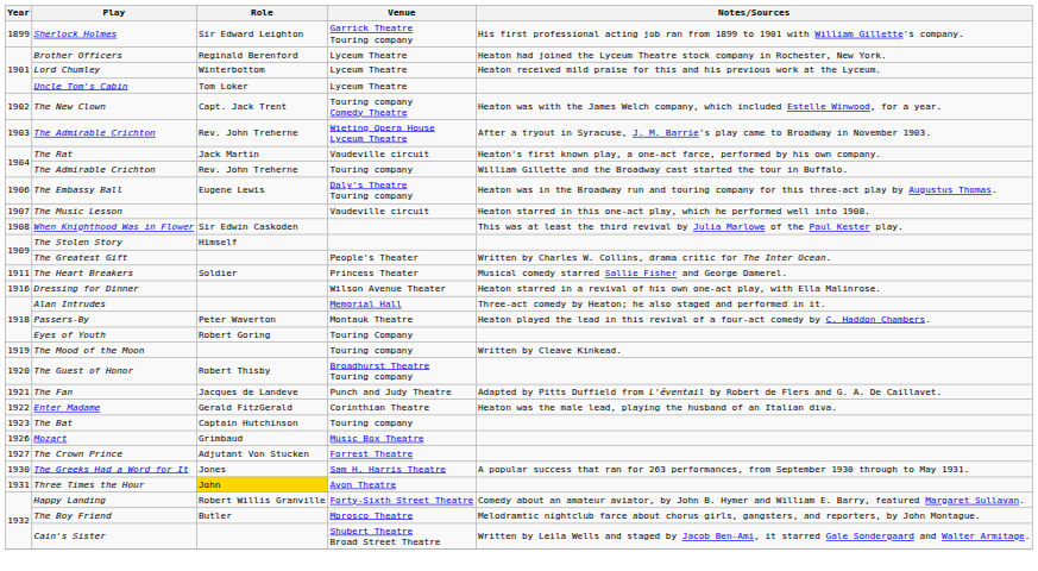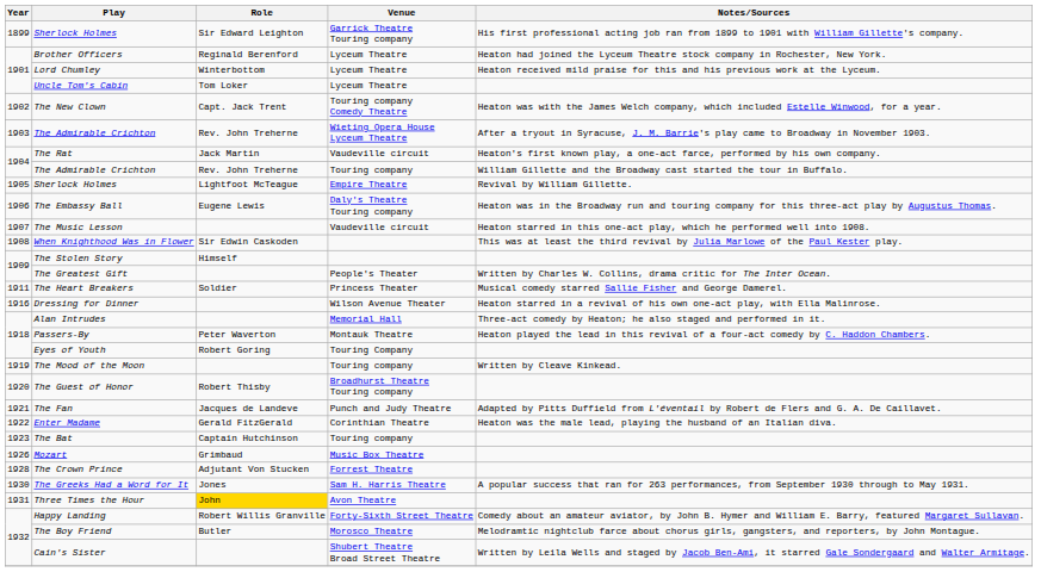+ row: 1905 | Sherlock Holmes | Lightfoot McTeague | Empire Theatre | Revival by William Gillette.
The Crown Prince | Year: 1927 -> 1928
